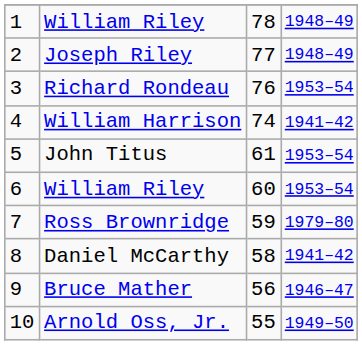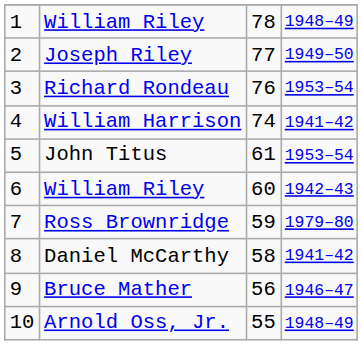Joseph Riley | column 4: 1948–49 -> 1949–50
6 / William Riley | column 4: 1953–54 -> 1942–43
Arnold Oss, Jr. | column 4: 1949–50 -> 1948–49
